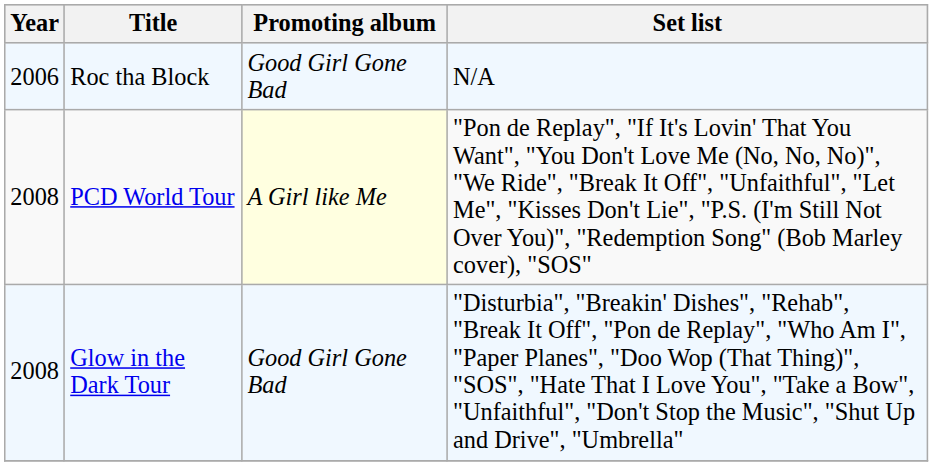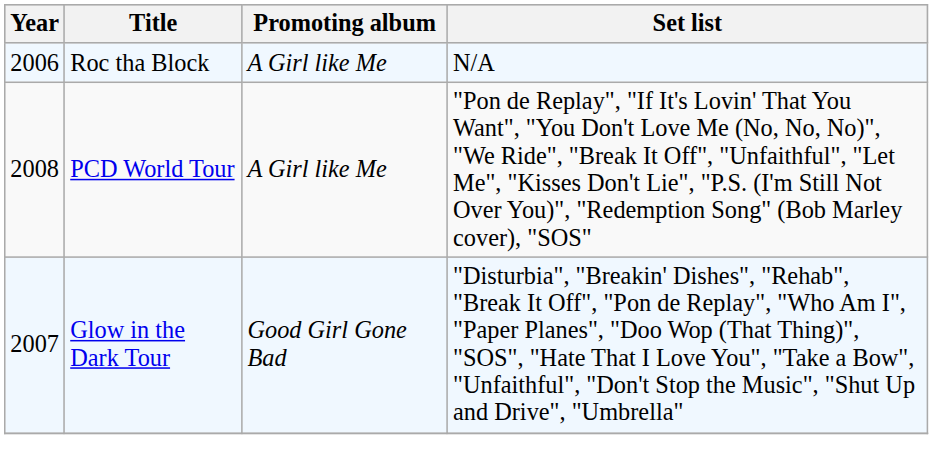Roc tha Block | Promoting album: Good Girl Gone Bad -> A Girl like Me
PCD World Tour | Promoting album: lightyellow background -> no background
Glow in the Dark Tour | Year: 2008 -> 2007
